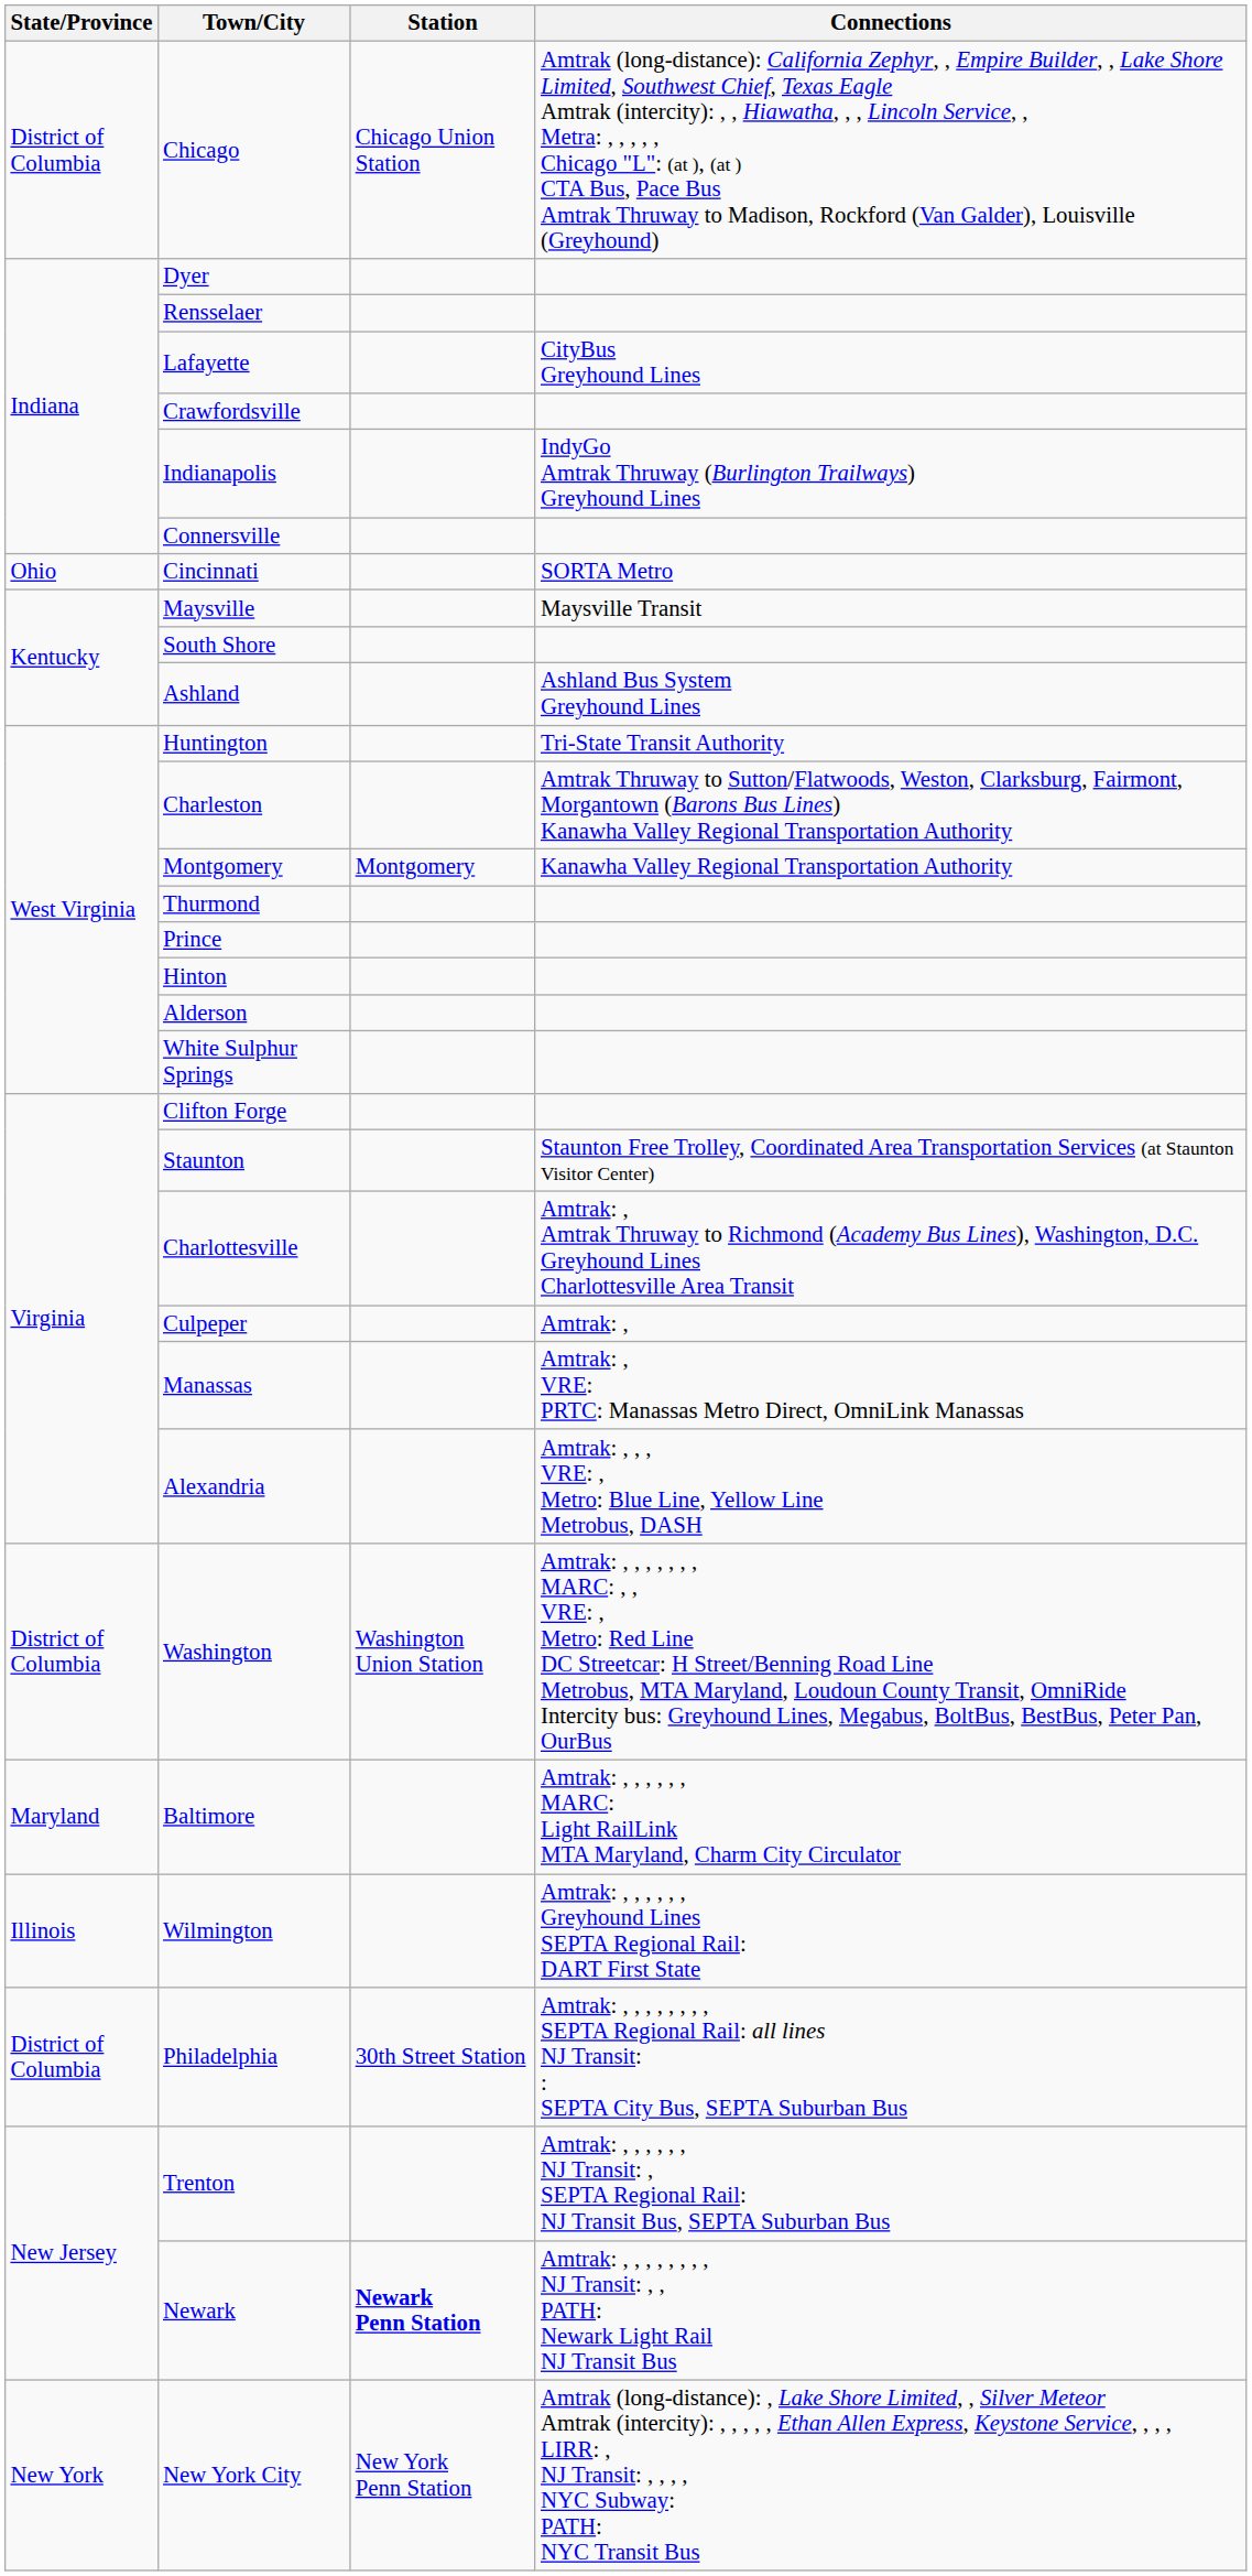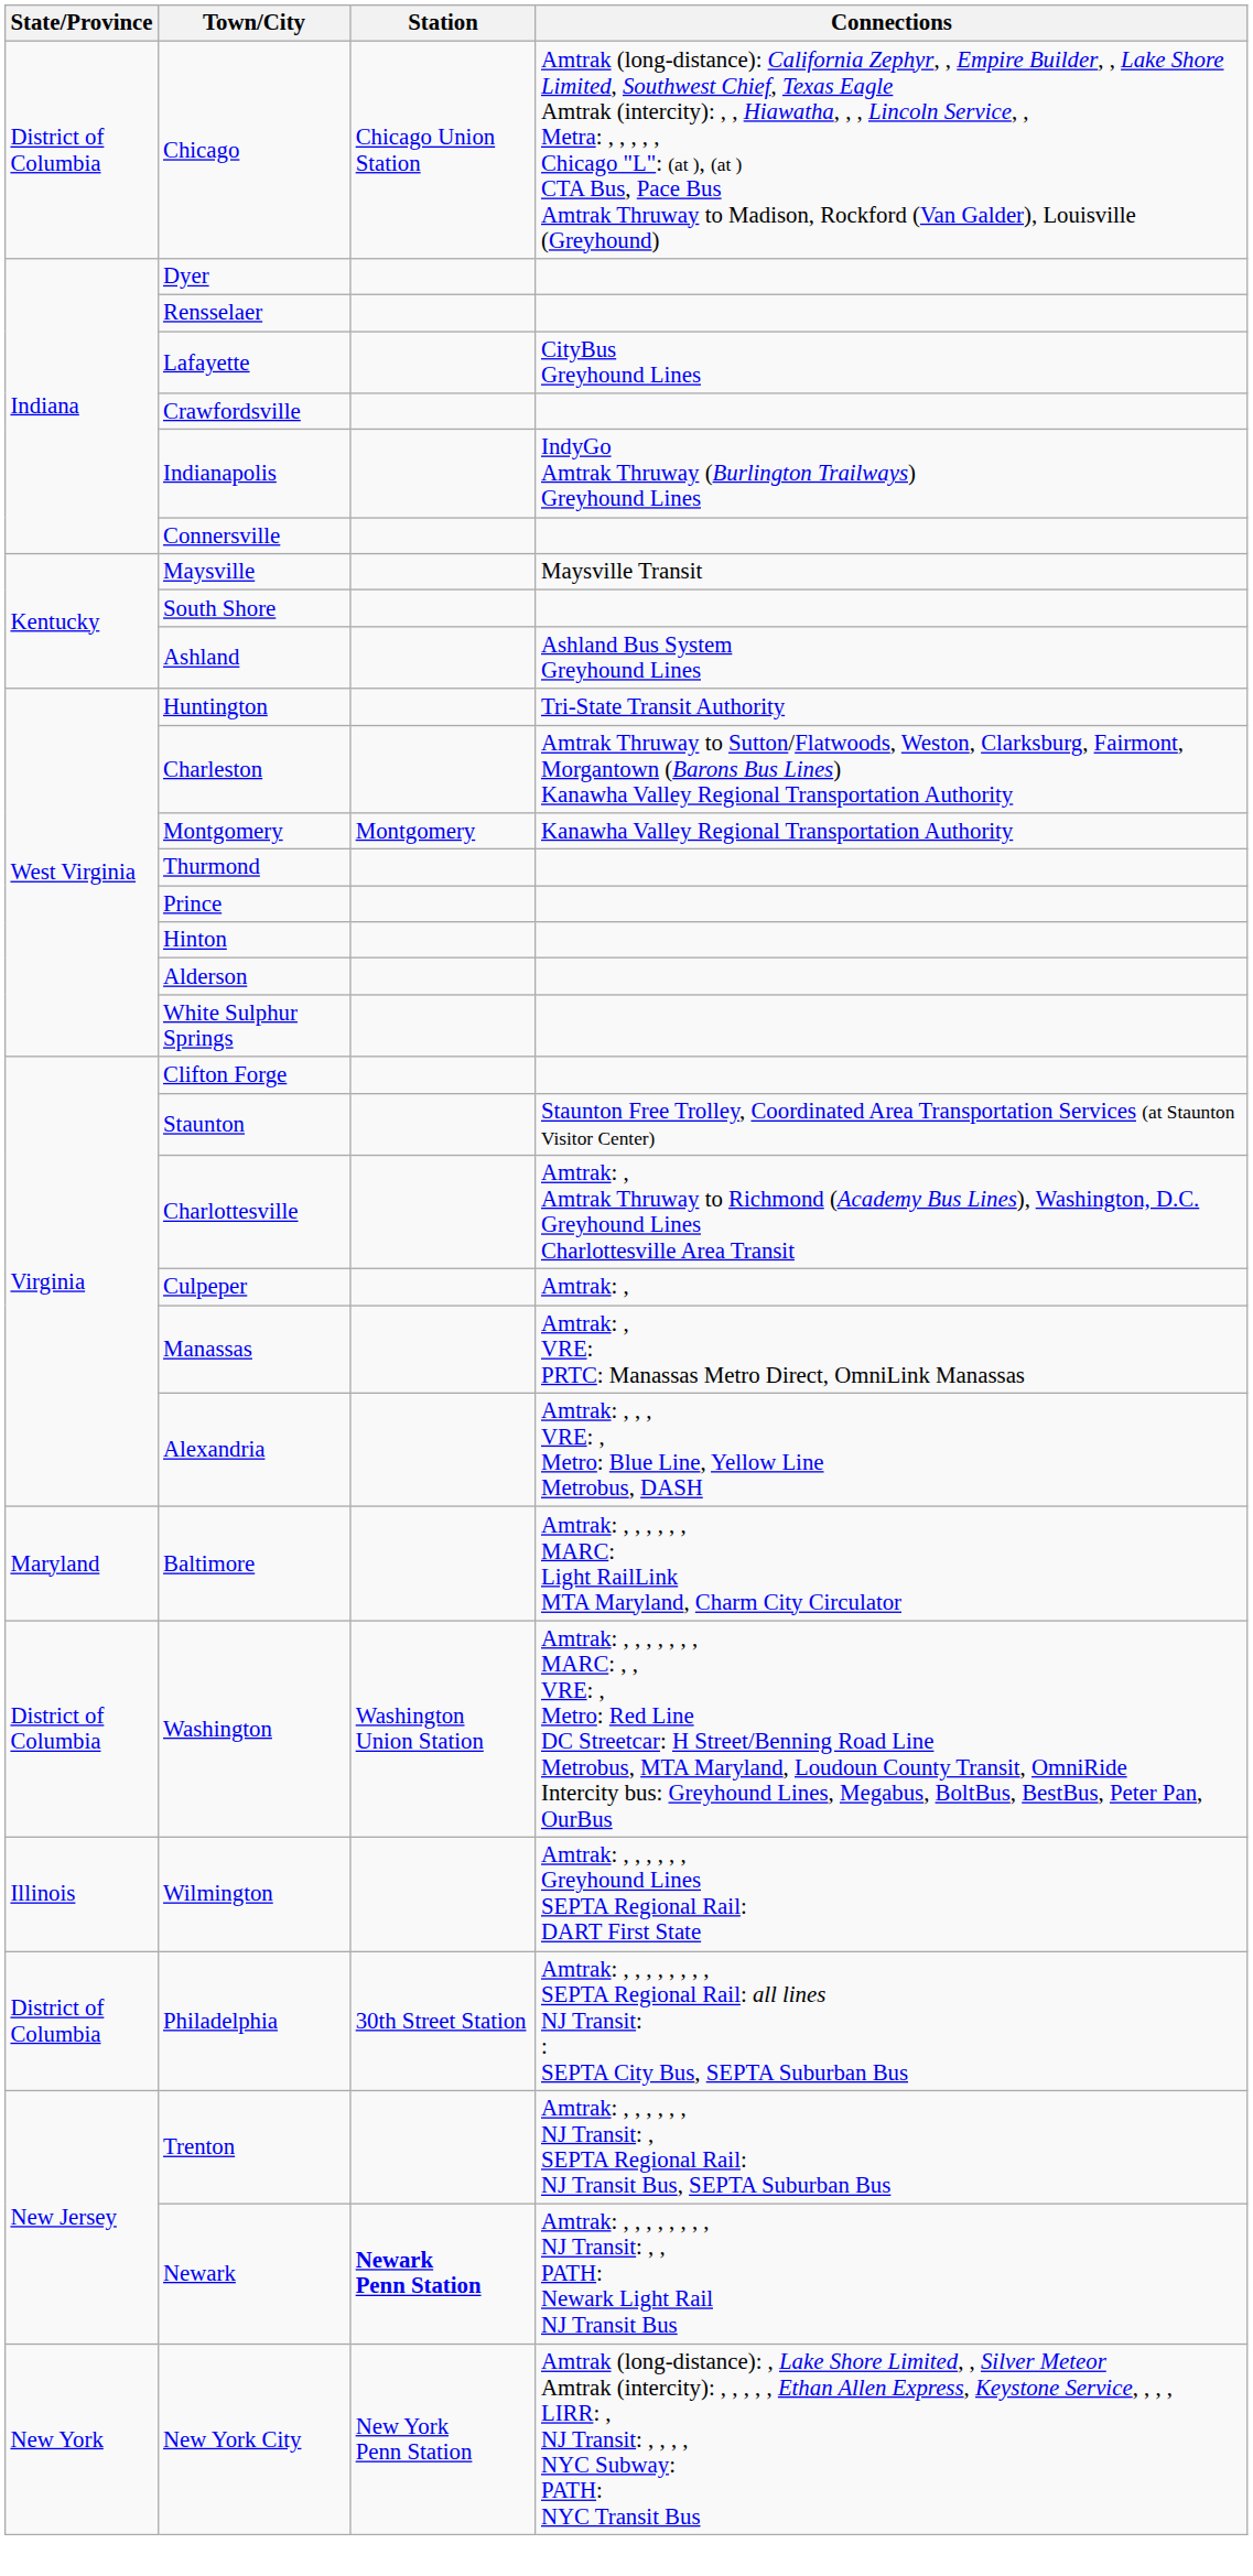- row: Ohio | Cincinnati | SORTA Metro
rows swapped: Washington <-> Baltimore
